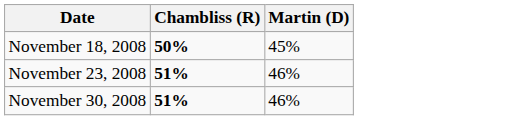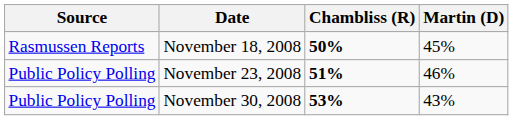+ column: Source | Rasmussen Reports | Public Policy Polling | Public Policy Polling
November 30, 2008 | Chambliss (R): 51% -> 53%
November 30, 2008 | Martin (D): 46% -> 43%
